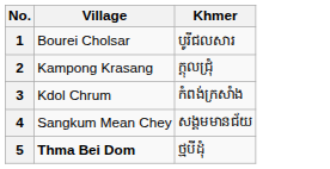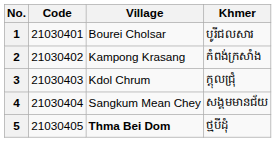+ column: Code | 21030401 | 21030402 | 21030403 | 21030404 | 21030405
2 | Khmer: ក្ដុលជ្រុំ -> កំពង់ក្រសាំង
3 | Khmer: កំពង់ក្រសាំង -> ក្ដុលជ្រុំ
